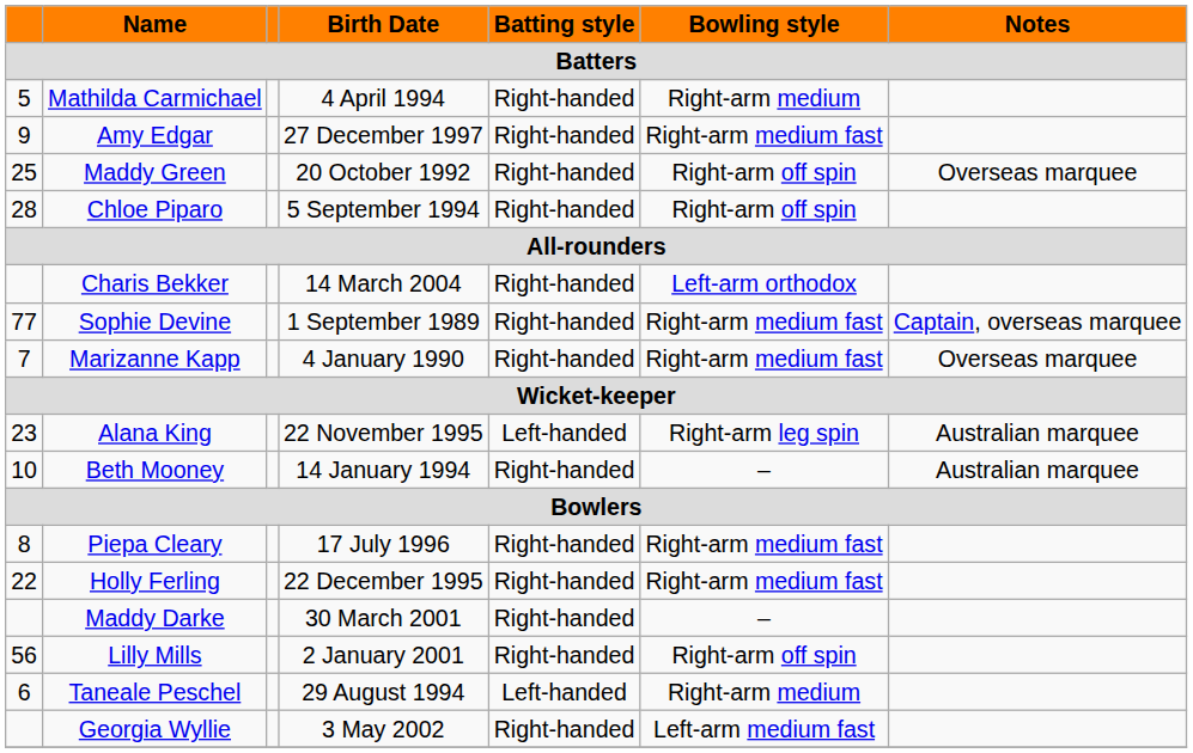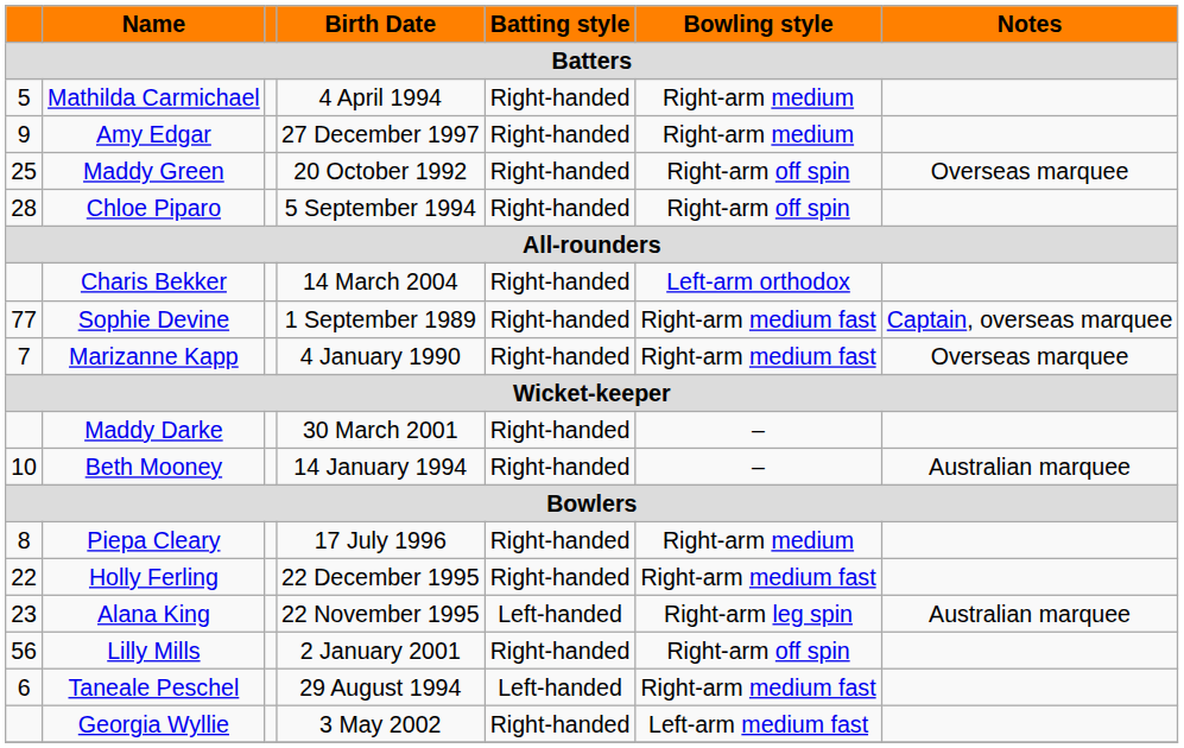Amy Edgar | Bowling style: Right-arm medium fast -> Right-arm medium
rows swapped: Maddy Darke <-> Alana King
Piepa Cleary | Bowling style: Right-arm medium fast -> Right-arm medium
Taneale Peschel | Bowling style: Right-arm medium -> Right-arm medium fast
